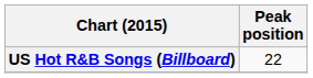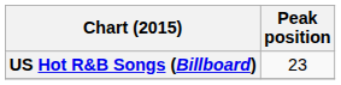US Hot R&B Songs (Billboard) | Peak position: 22 -> 23
